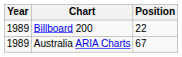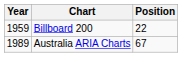Billboard 200 | Year: 1989 -> 1959
